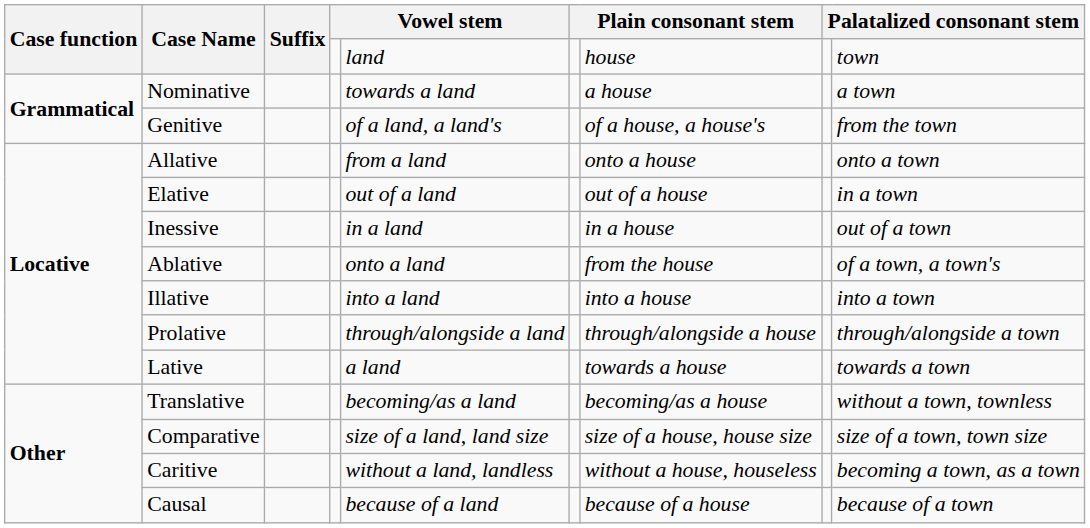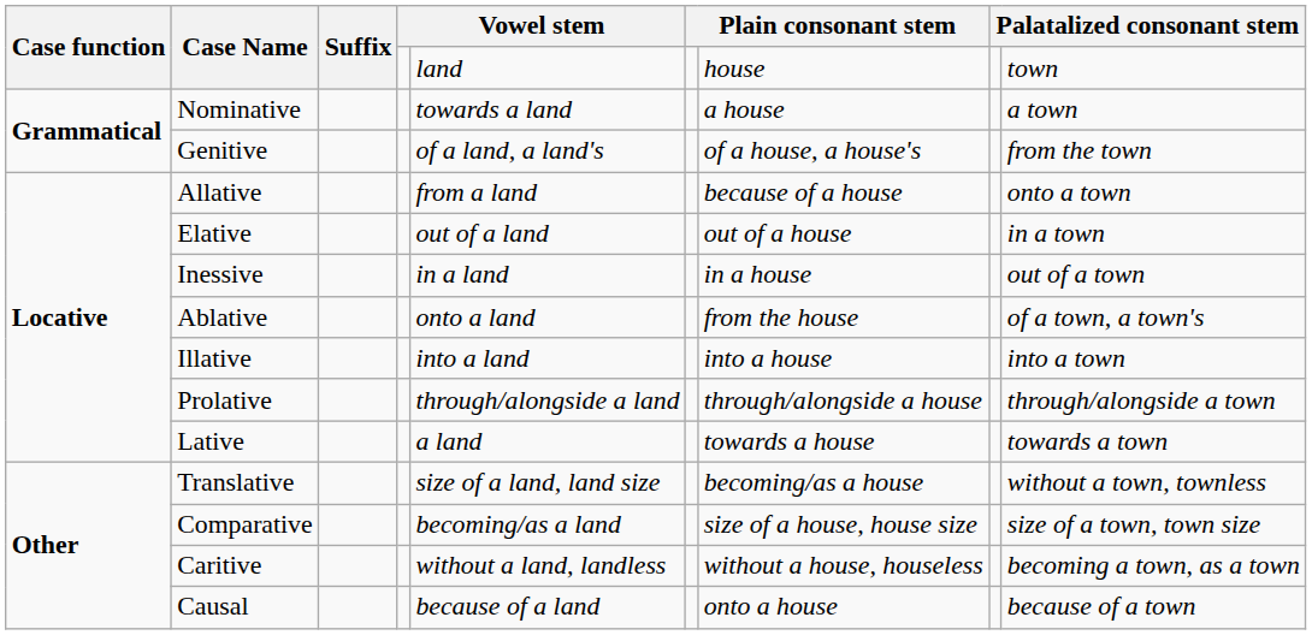Allative | column 7: onto a house -> because of a house
Translative | column 5: becoming/as a land -> size of a land, land size
Comparative | column 5: size of a land, land size -> becoming/as a land
Causal | column 7: because of a house -> onto a house
